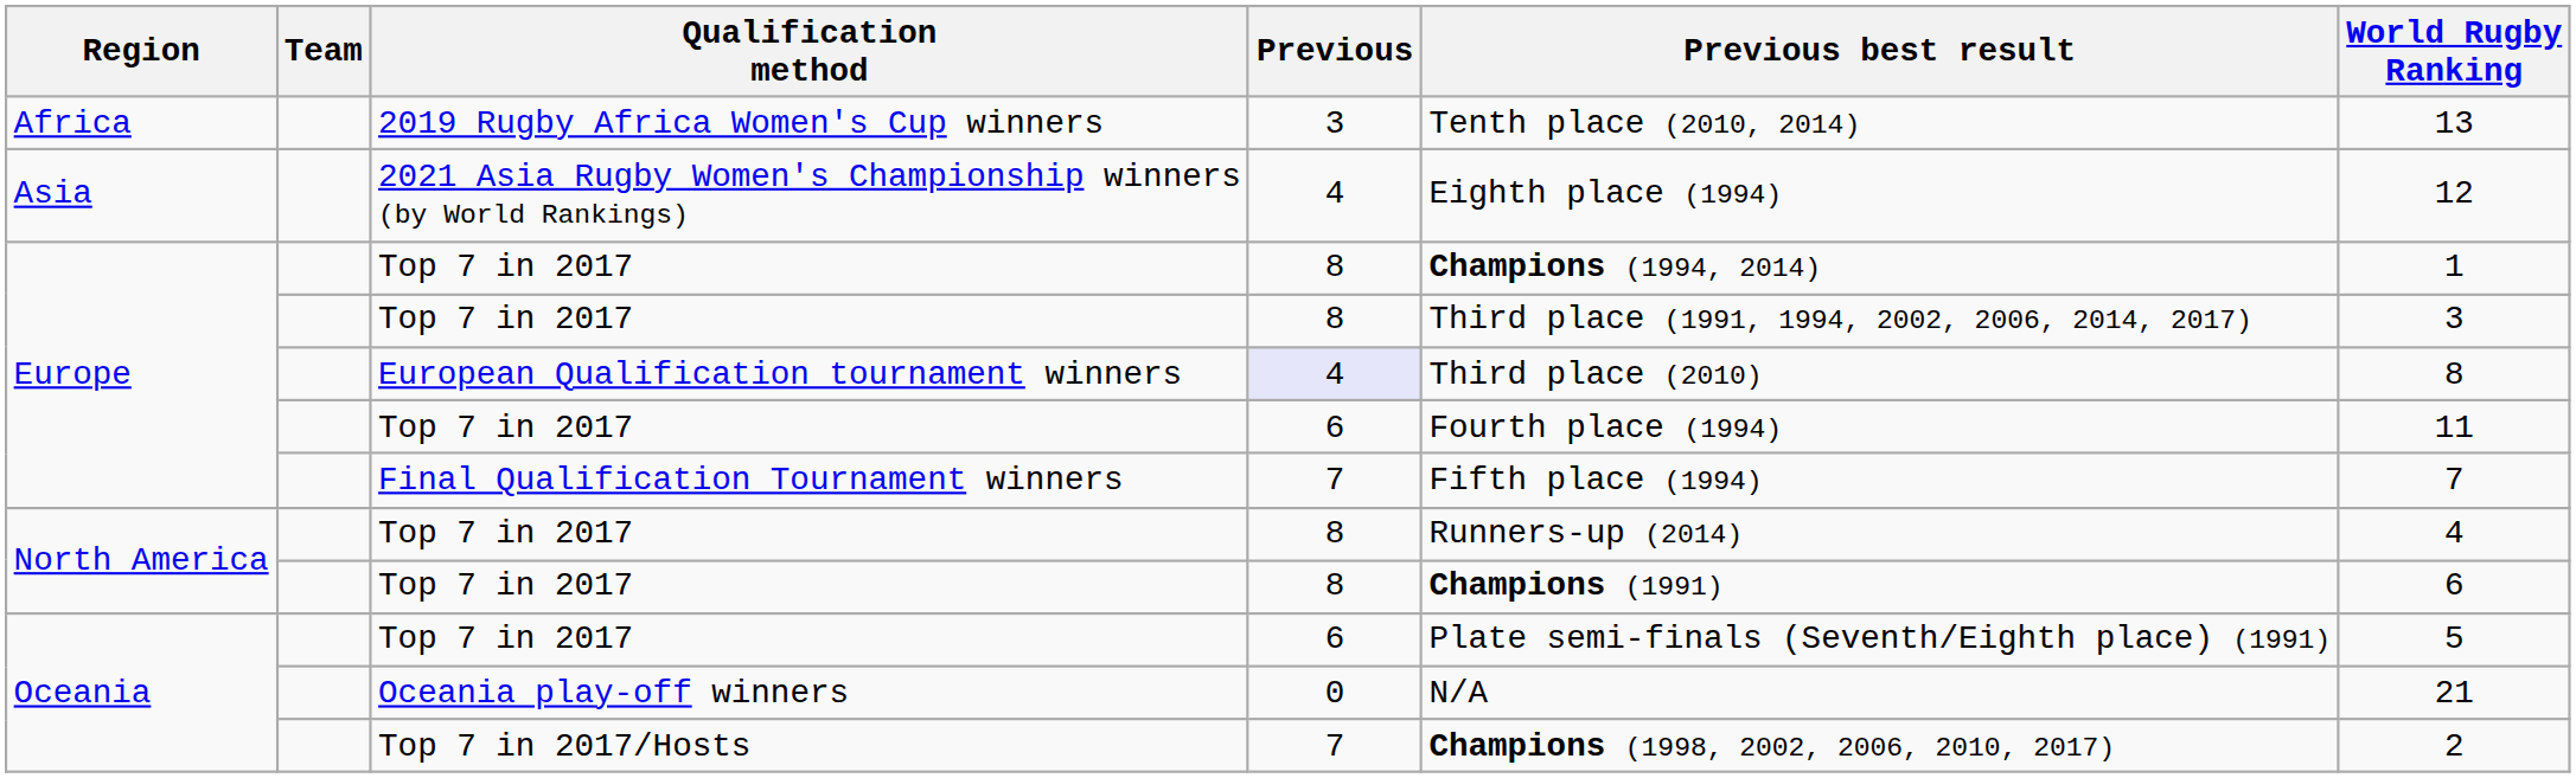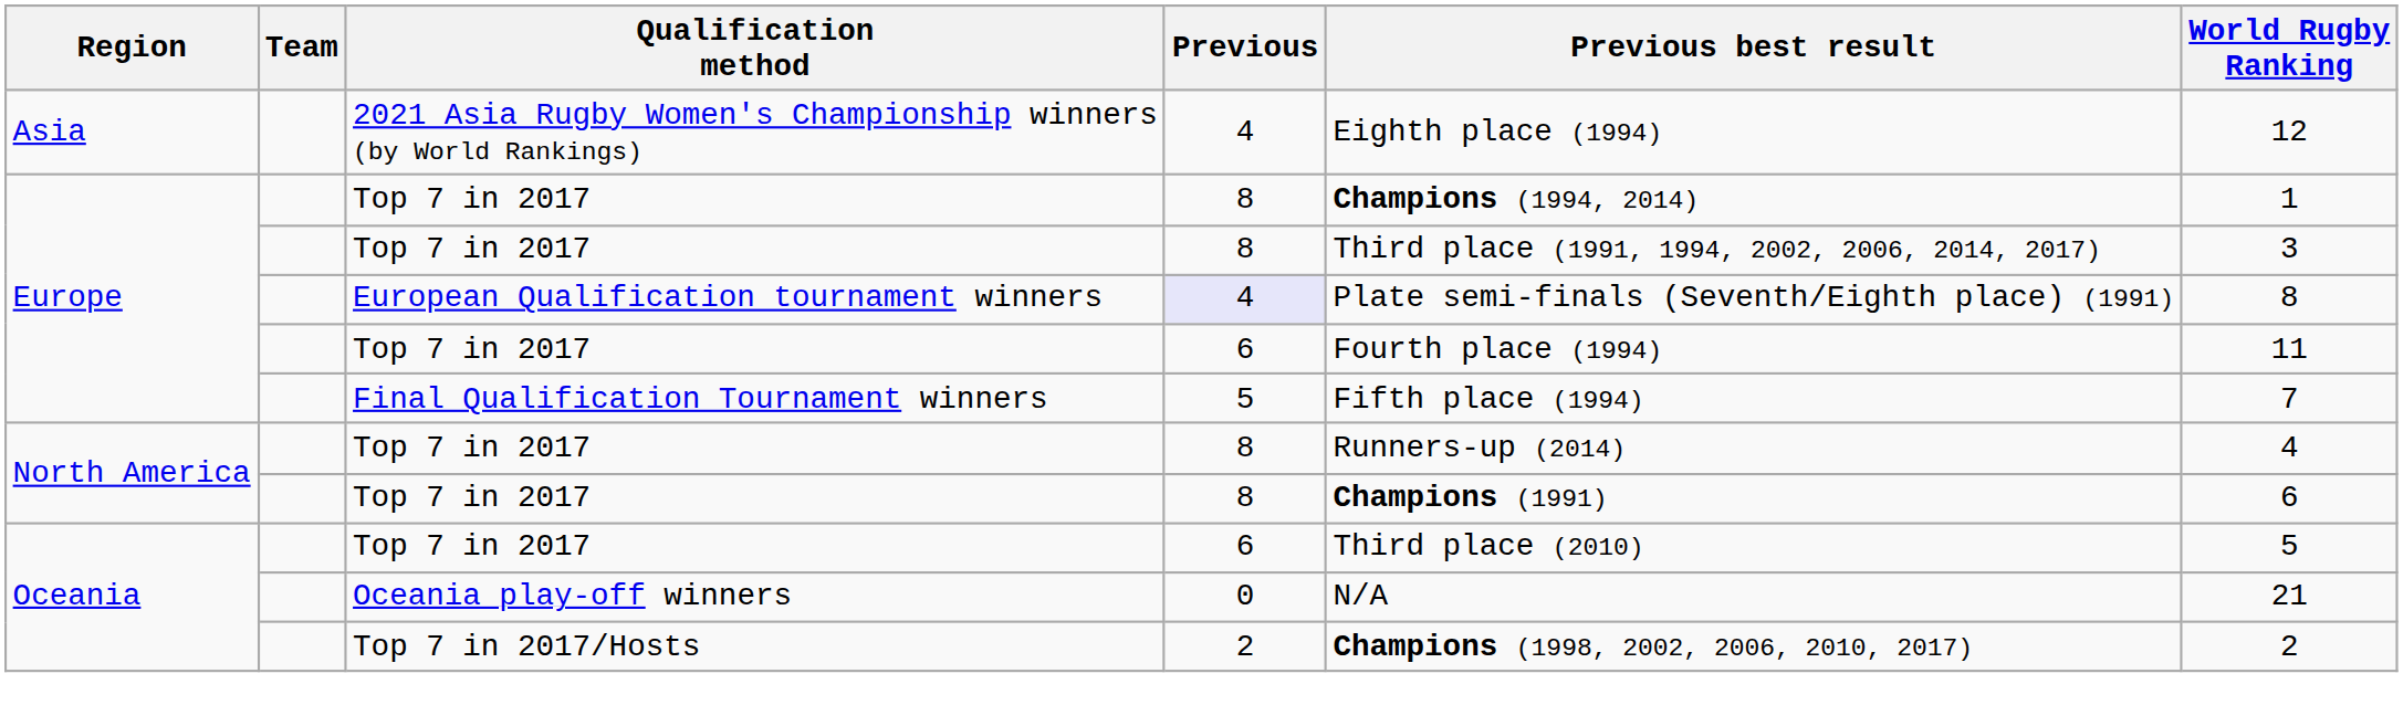- row: Africa | 2019 Rugby Africa Women's Cup winners | 3 | Tenth place (2010, 2014) | 13
European Qualification tournament winners | Previous best result: Third place (2010) -> Plate semi-finals (Seventh/Eighth place) (1991)
Final Qualification Tournament winners | Previous: 7 -> 5
Oceania / Top 7 in 2017 | Previous best result: Plate semi-finals (Seventh/Eighth place) (1991) -> Third place (2010)
Top 7 in 2017/Hosts | Previous: 7 -> 2
